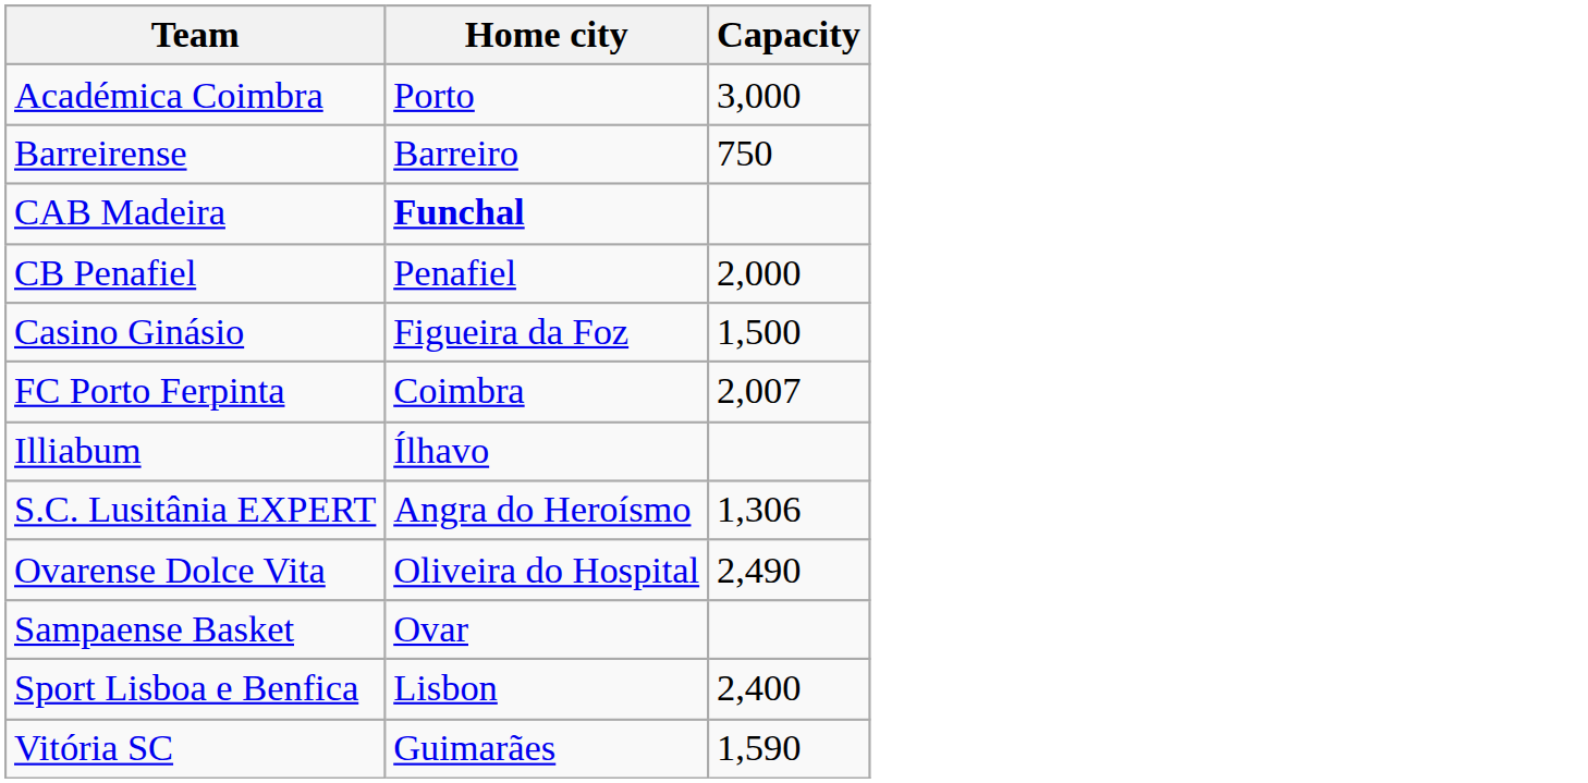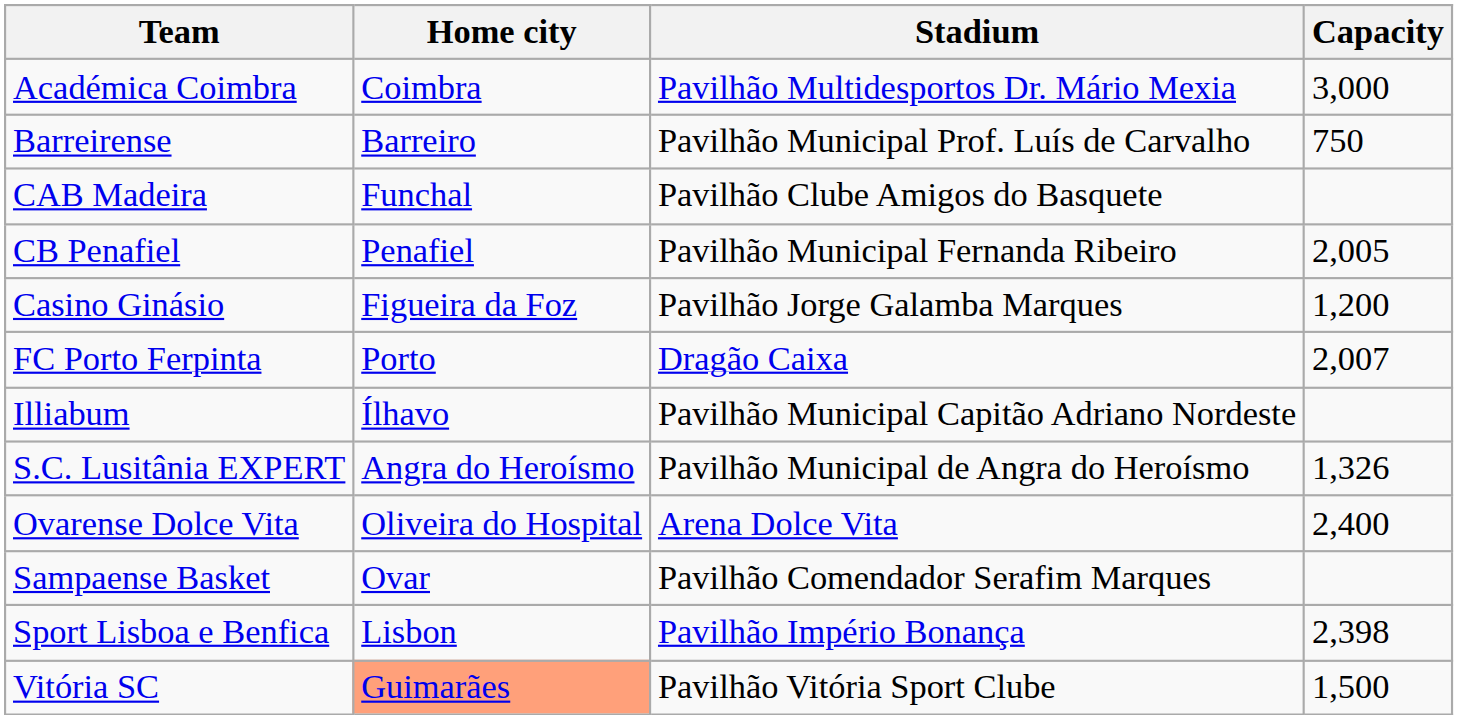+ column: Stadium | Pavilhão Multidesportos Dr. Mário Mexia | Pavilhão Municipal Prof. Luís de Carvalho | Pavilhão Clube Amigos do Basquete | Pavilhão Municipal Fernanda Ribeiro | Pavilhão Jorge Galamba Marques | Dragão Caixa | Pavilhão Municipal Capitão Adriano Nordeste | Pavilhão Municipal de Angra do Heroísmo | Arena Dolce Vita | Pavilhão Comendador Serafim Marques | Pavilhão Império Bonança | Pavilhão Vitória Sport Clube
Académica Coimbra | Home city: Porto -> Coimbra
CAB Madeira | Home city: bold -> normal
CB Penafiel | Capacity: 2,000 -> 2,005
Casino Ginásio | Capacity: 1,500 -> 1,200
FC Porto Ferpinta | Home city: Coimbra -> Porto
S.C. Lusitânia EXPERT | Capacity: 1,306 -> 1,326
Ovarense Dolce Vita | Capacity: 2,490 -> 2,400
Sport Lisboa e Benfica | Capacity: 2,400 -> 2,398
Vitória SC | Home city: no background -> lightsalmon background
Vitória SC | Capacity: 1,590 -> 1,500
